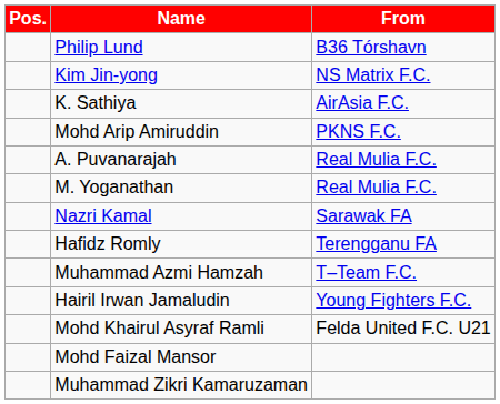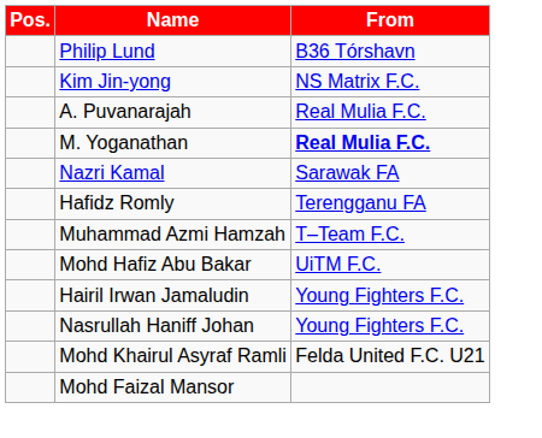- row: K. Sathiya | AirAsia F.C.
- row: Mohd Arip Amiruddin | PKNS F.C.
M. Yoganathan | From: normal -> bold
+ row: Mohd Hafiz Abu Bakar | UiTM F.C.
+ row: Nasrullah Haniff Johan | Young Fighters F.C.
- row: Muhammad Zikri Kamaruzaman
